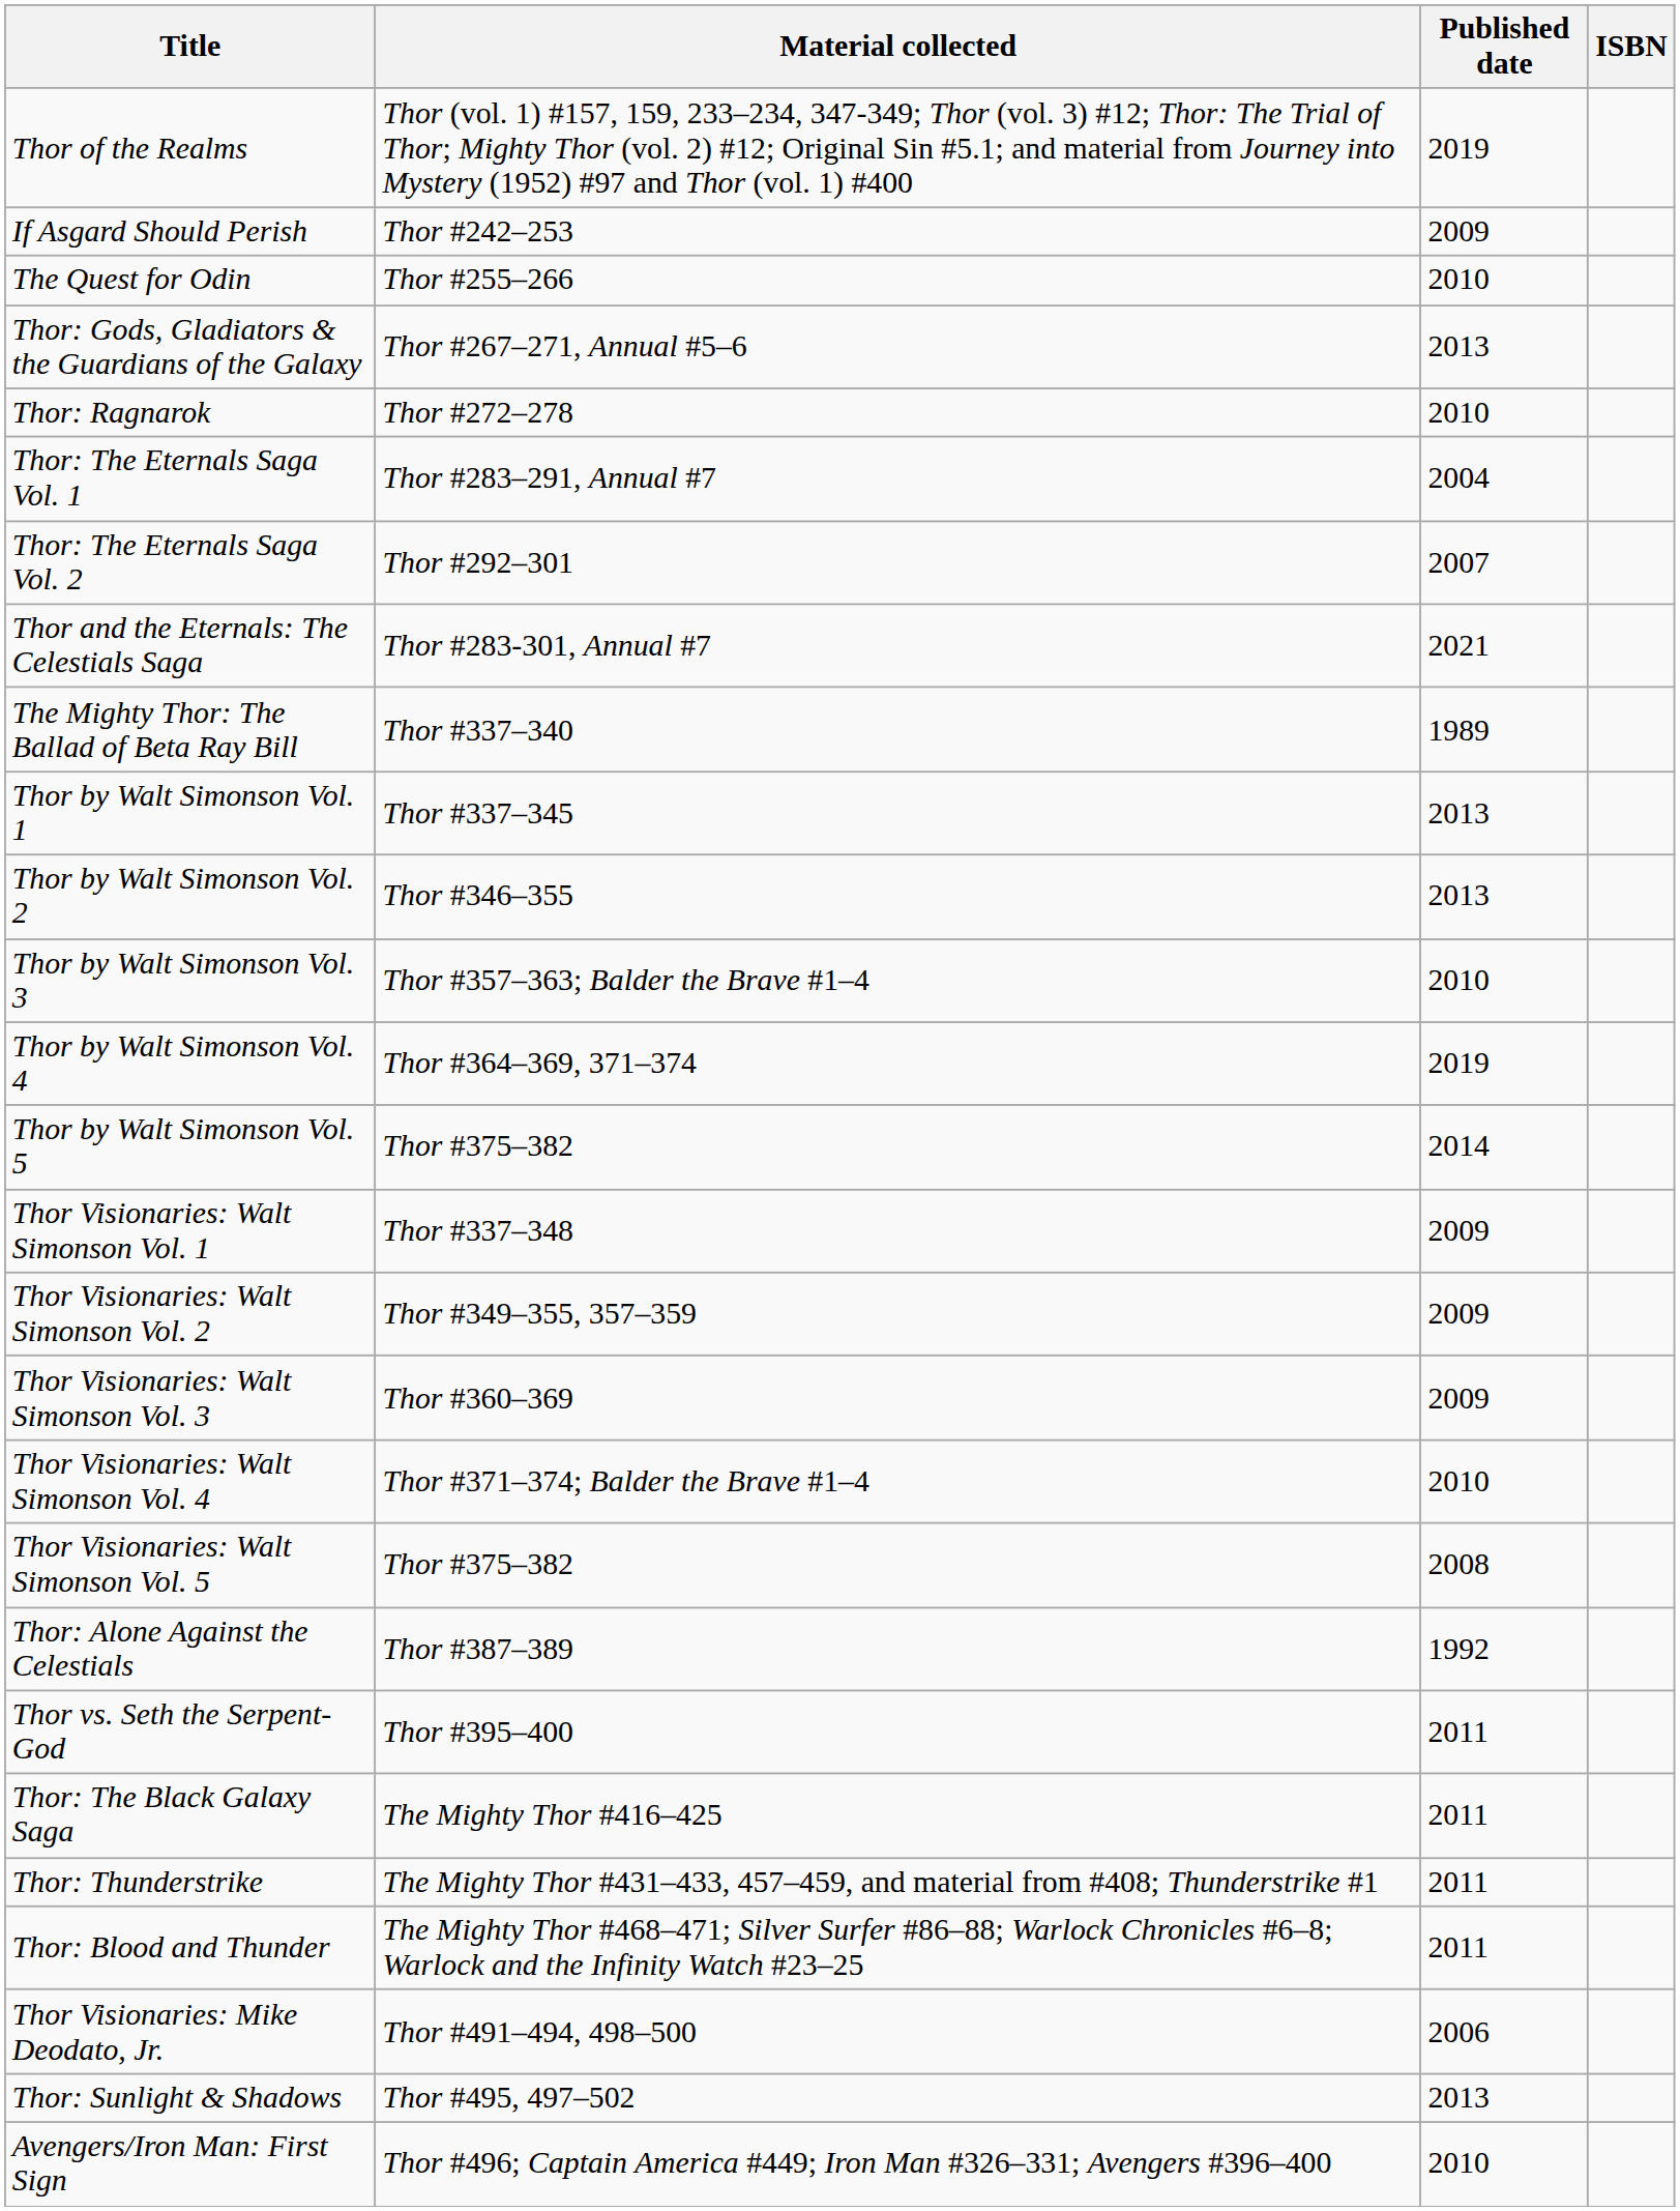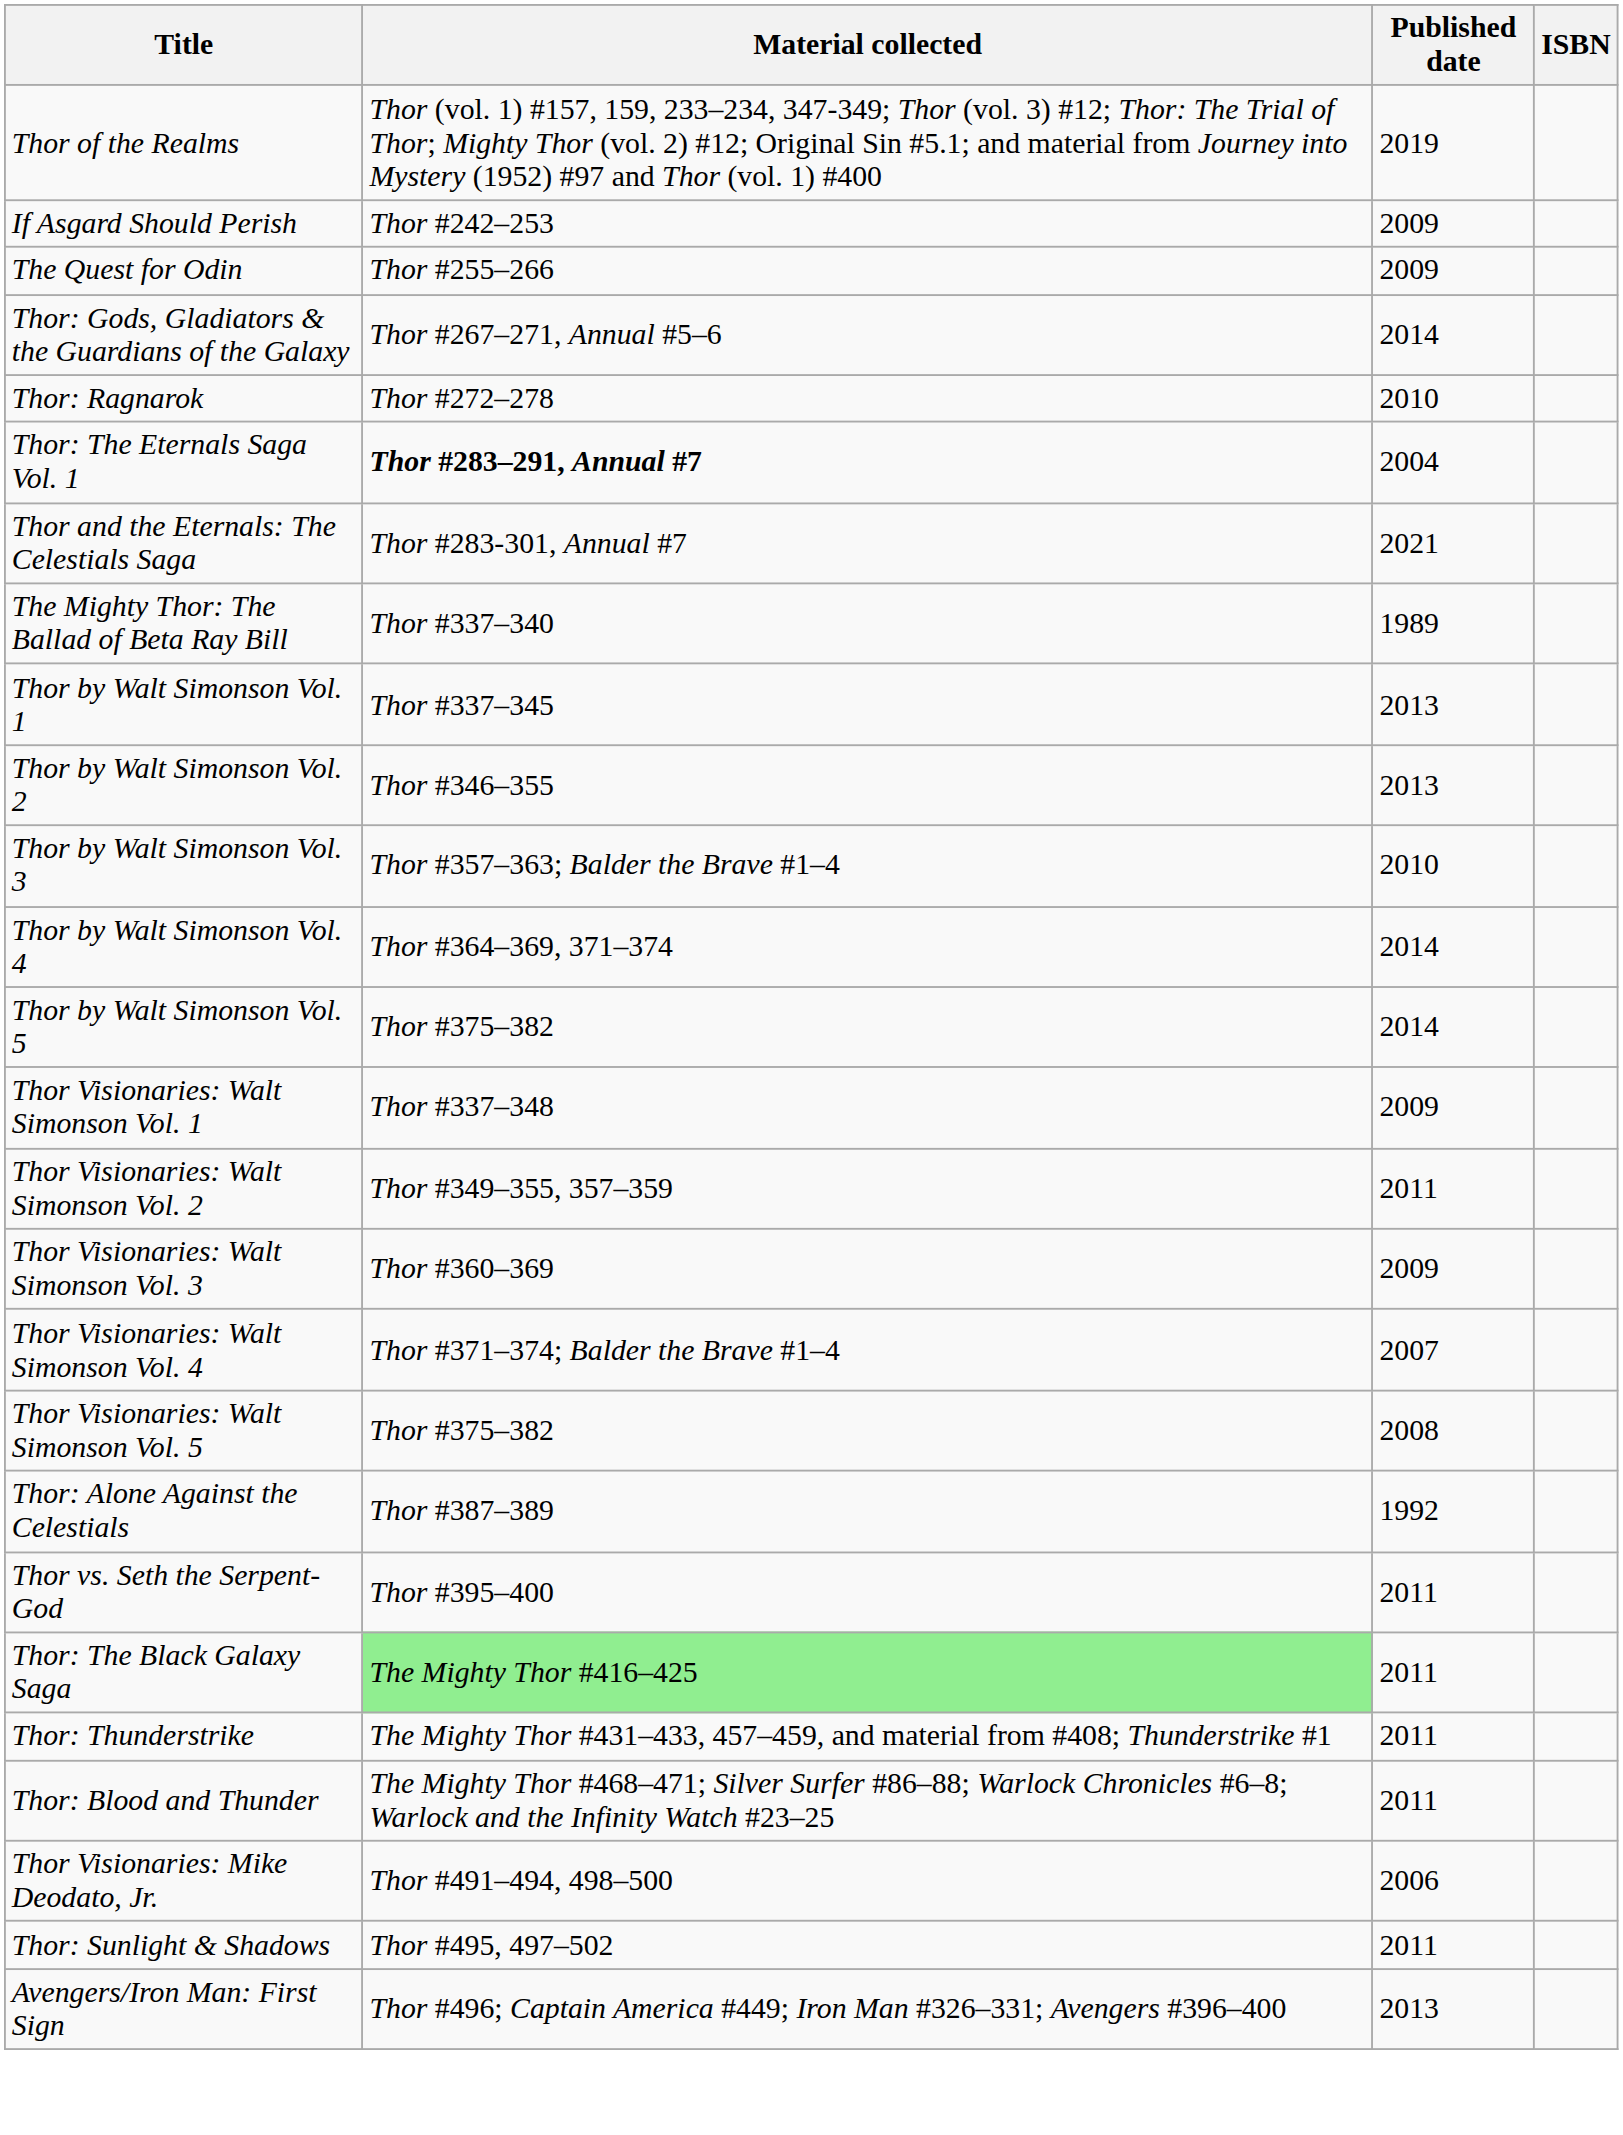The Quest for Odin | Published date: 2010 -> 2009
Thor: Gods, Gladiators & the Guardians of the Galaxy | Published date: 2013 -> 2014
Thor: The Eternals Saga Vol. 1 | Material collected: normal -> bold
- row: Thor: The Eternals Saga Vol. 2 | Thor #292–301 | 2007
Thor by Walt Simonson Vol. 4 | Published date: 2019 -> 2014
Thor Visionaries: Walt Simonson Vol. 2 | Published date: 2009 -> 2011
Thor Visionaries: Walt Simonson Vol. 4 | Published date: 2010 -> 2007
Thor: The Black Galaxy Saga | Material collected: no background -> lightgreen background
Thor: Sunlight & Shadows | Published date: 2013 -> 2011
Avengers/Iron Man: First Sign | Published date: 2010 -> 2013
